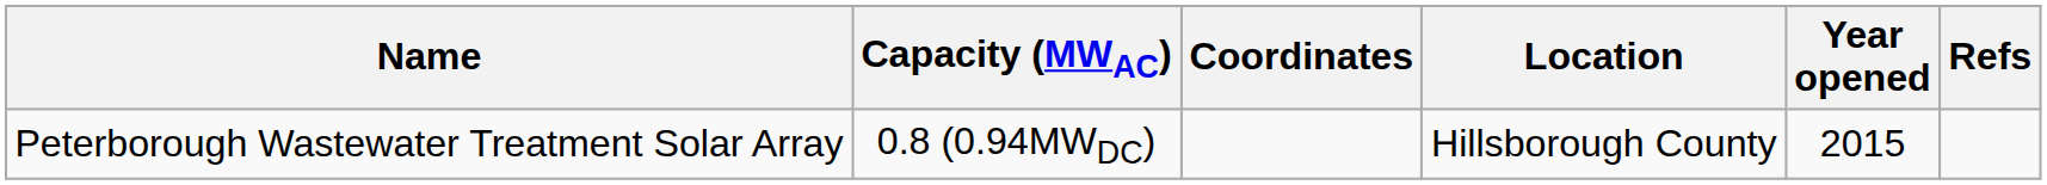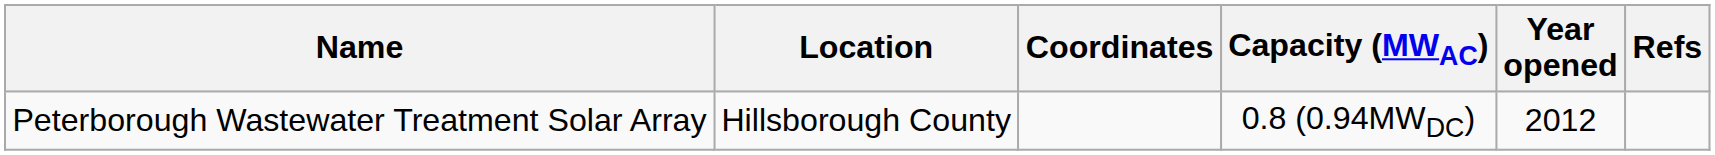columns swapped: Location <-> Capacity (MWAC)
Peterborough Wastewater Treatment Solar Array | Year opened: 2015 -> 2012
